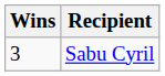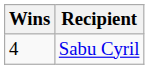Sabu Cyril | Wins: 3 -> 4
